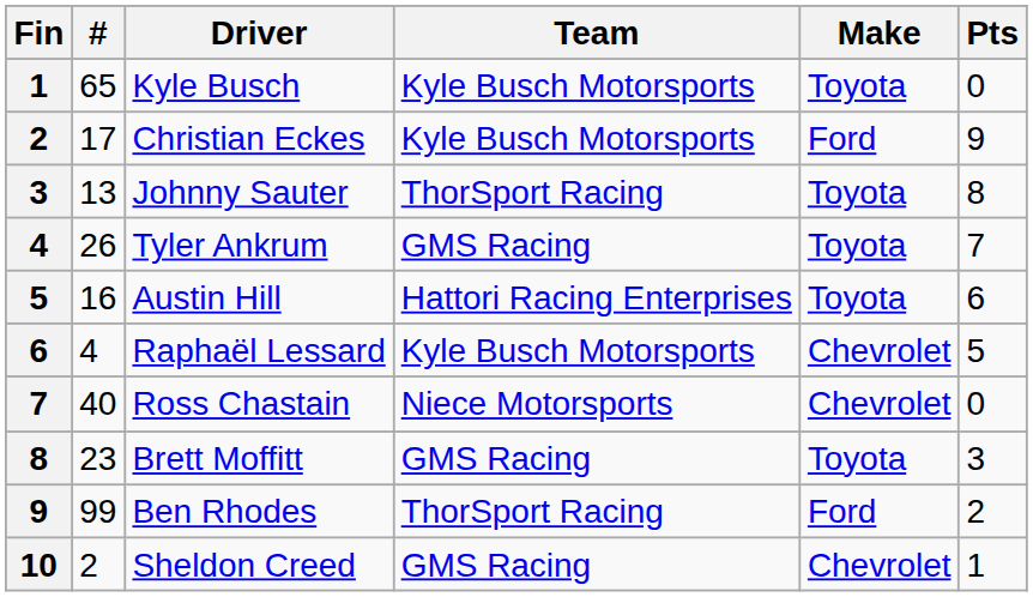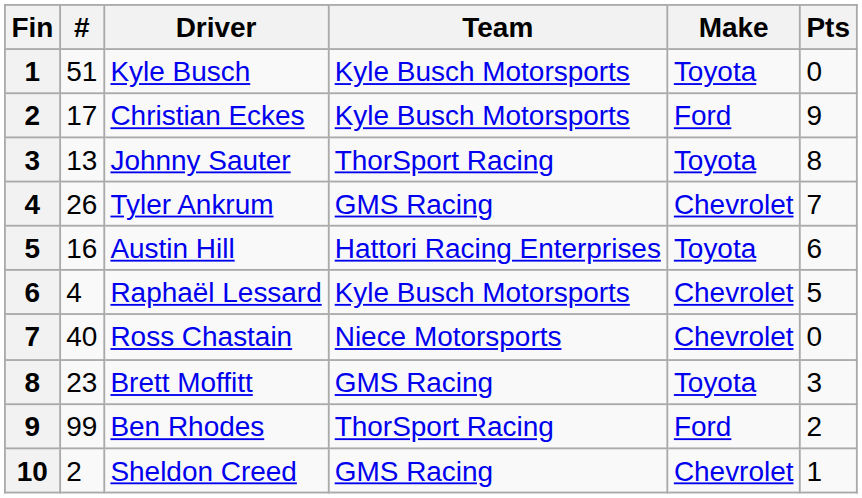Kyle Busch | #: 65 -> 51
Tyler Ankrum | Make: Toyota -> Chevrolet
